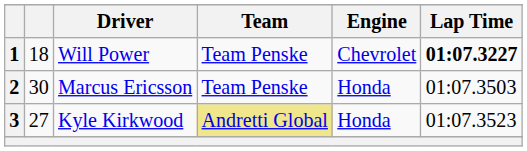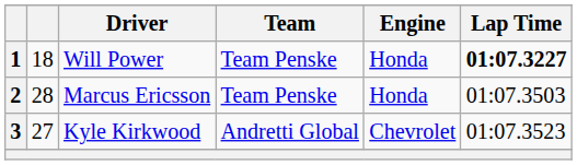1 | Engine: Chevrolet -> Honda
2 | column 2: 30 -> 28
3 | Team: khaki background -> no background
3 | Engine: Honda -> Chevrolet
